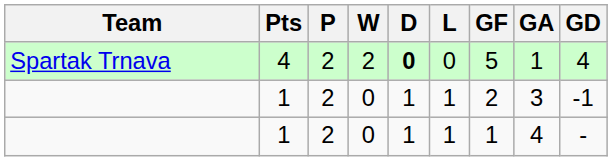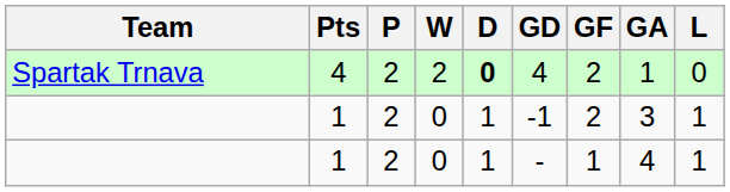columns swapped: L <-> GD
Spartak Trnava | GF: 5 -> 2
